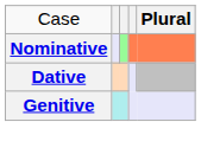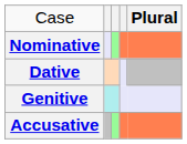+ row: Accusative
